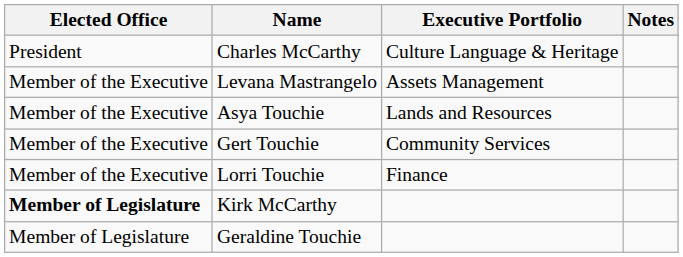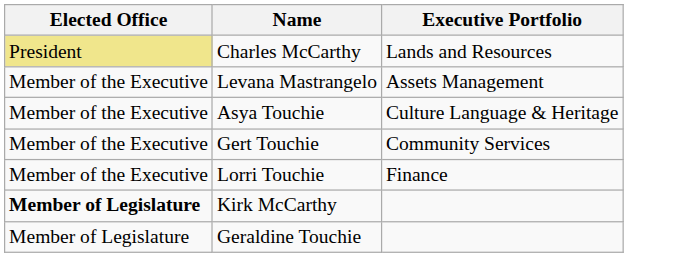- column: Notes
Charles McCarthy | Elected Office: no background -> khaki background
Charles McCarthy | Executive Portfolio: Culture Language & Heritage -> Lands and Resources
Asya Touchie | Executive Portfolio: Lands and Resources -> Culture Language & Heritage
